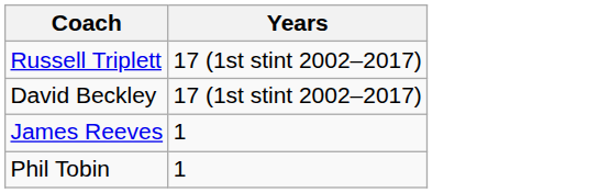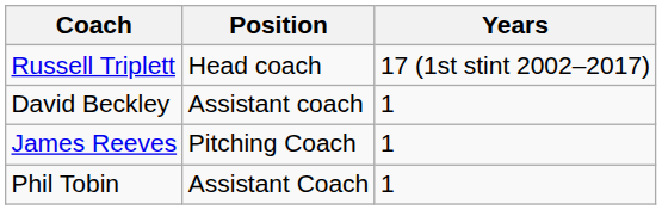+ column: Position | Head coach | Assistant coach | Pitching Coach | Assistant Coach
David Beckley | Years: 17 (1st stint 2002–2017) -> 1
